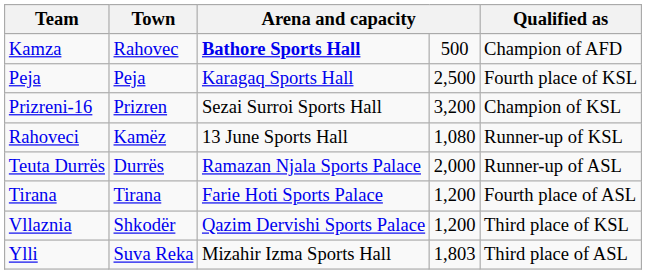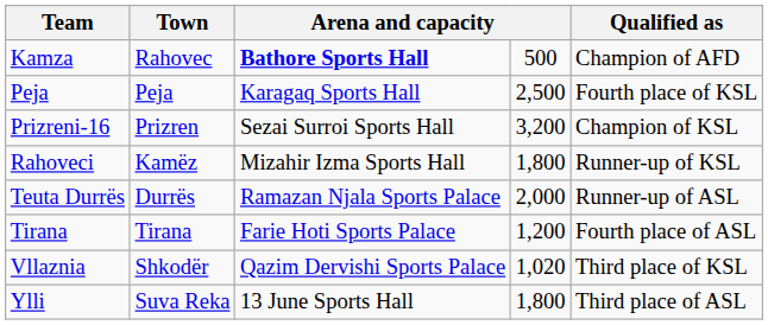Rahoveci | column 3: 13 June Sports Hall -> Mizahir Izma Sports Hall
Rahoveci | column 4: 1,080 -> 1,800
Vllaznia | column 4: 1,200 -> 1,020
Ylli | column 3: Mizahir Izma Sports Hall -> 13 June Sports Hall
Ylli | column 4: 1,803 -> 1,800
